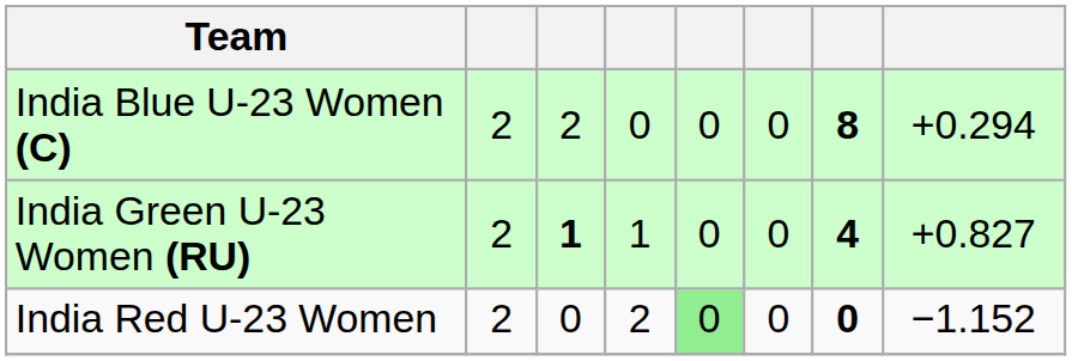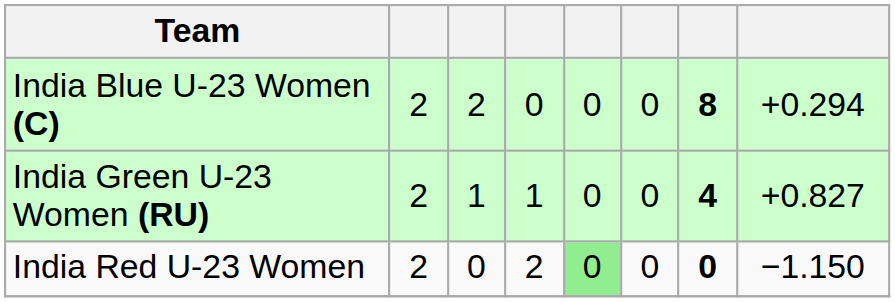India Green U-23 Women (RU) | column 3: bold -> normal
India Red U-23 Women | column 8: −1.152 -> −1.150
